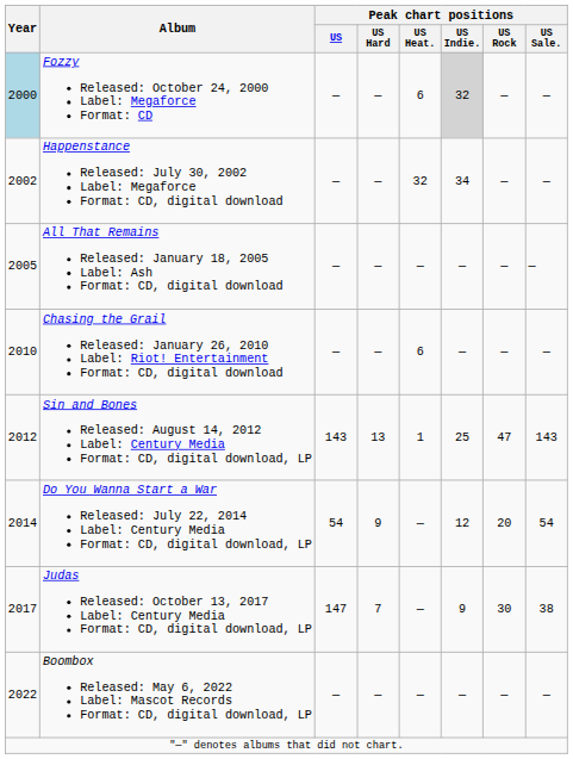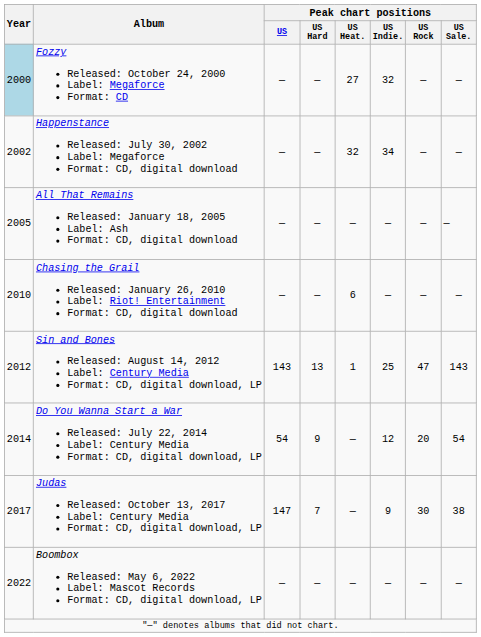Fozzy Released: October 24, 2000 Label: Megaforce Format: CD | Peak chart positions / US Heat.: 6 -> 27
Fozzy Released: October 24, 2000 Label: Megaforce Format: CD | Peak chart positions / US Indie.: lightgrey background -> no background
